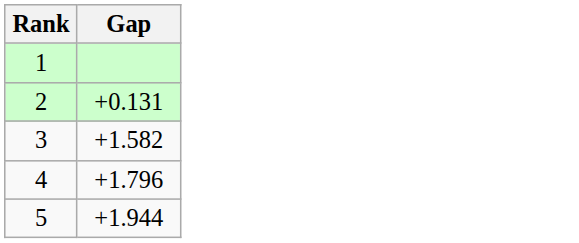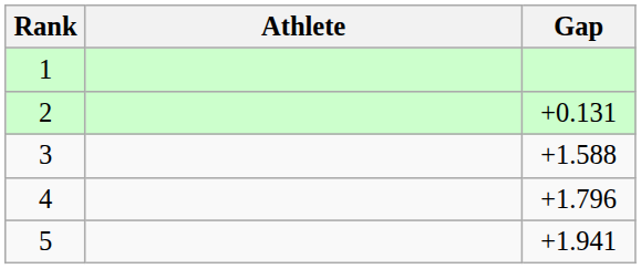+ column: Athlete
3 | Gap: +1.582 -> +1.588
5 | Gap: +1.944 -> +1.941
